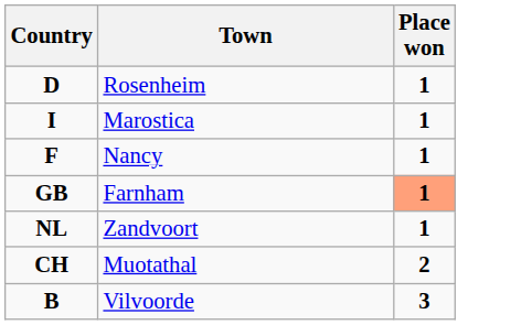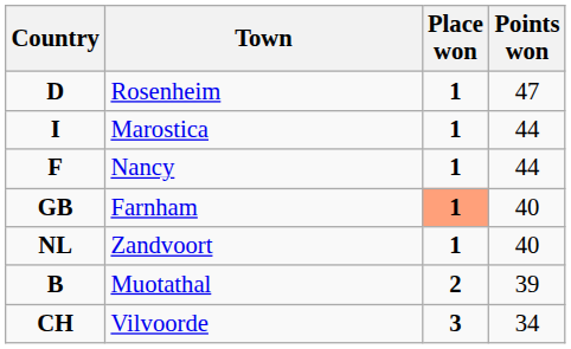+ column: Points won | 47 | 44 | 44 | 40 | 40 | 39 | 34
Muotathal | Country: CH -> B
Vilvoorde | Country: B -> CH
